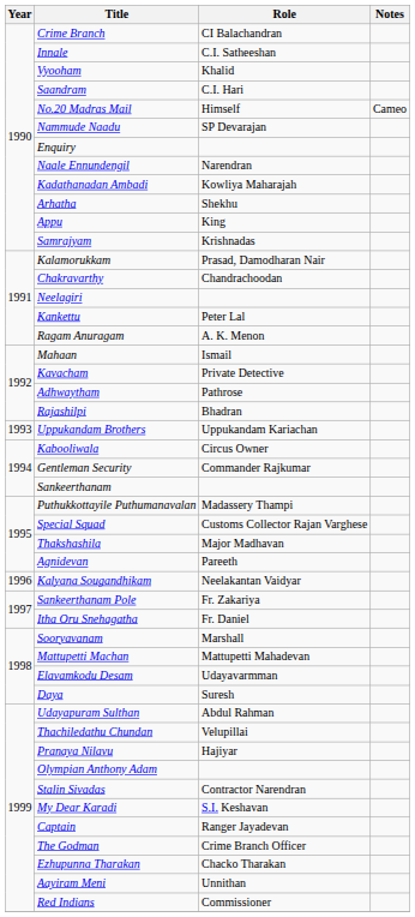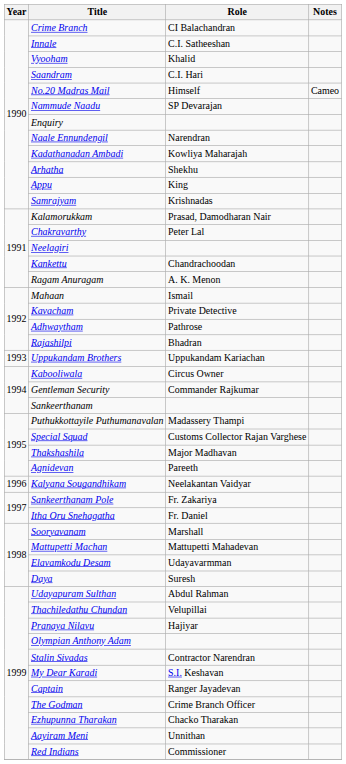Chakravarthy | Role: Chandrachoodan -> Peter Lal
Kankettu | Role: Peter Lal -> Chandrachoodan
